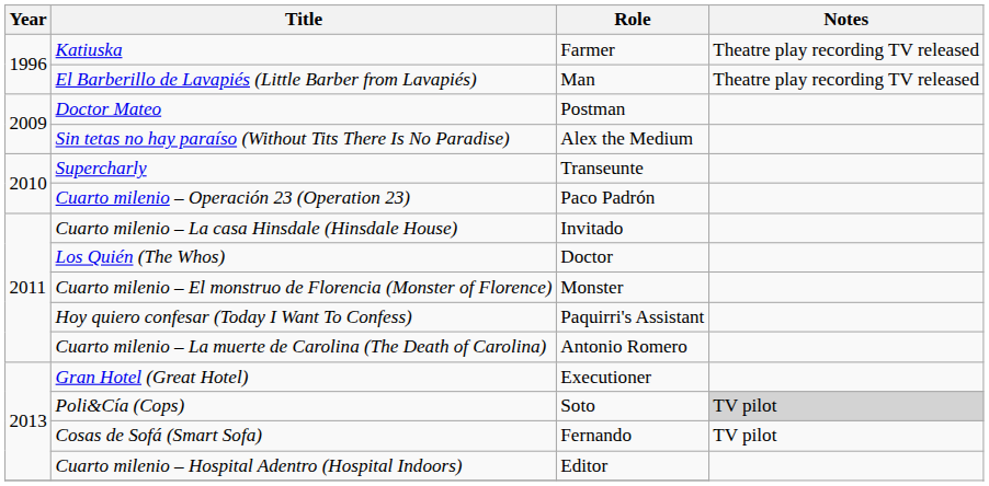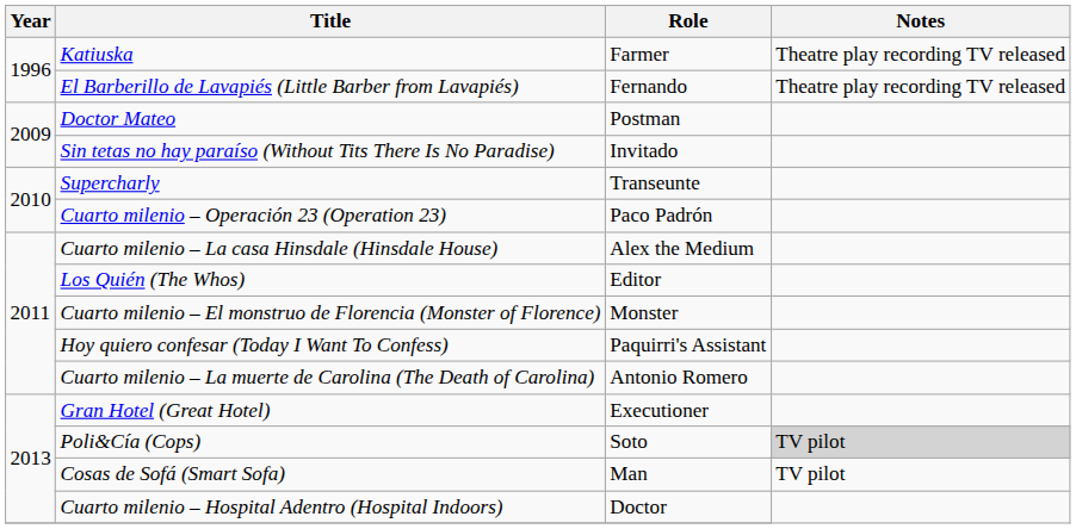El Barberillo de Lavapiés (Little Barber from Lavapiés) | Role: Man -> Fernando
Sin tetas no hay paraíso (Without Tits There Is No Paradise) | Role: Alex the Medium -> Invitado
Cuarto milenio – La casa Hinsdale (Hinsdale House) | Role: Invitado -> Alex the Medium
Los Quién (The Whos) | Role: Doctor -> Editor
Cosas de Sofá (Smart Sofa) | Role: Fernando -> Man
Cuarto milenio – Hospital Adentro (Hospital Indoors) | Role: Editor -> Doctor
